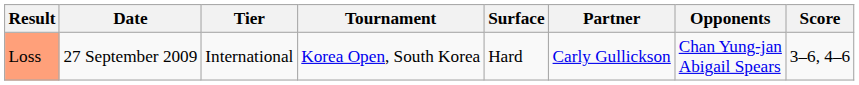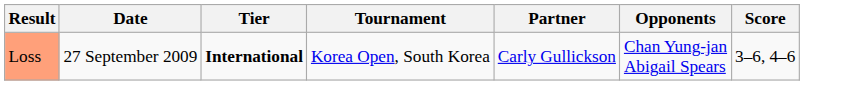- column: Surface | Hard
Loss | Tier: normal -> bold
